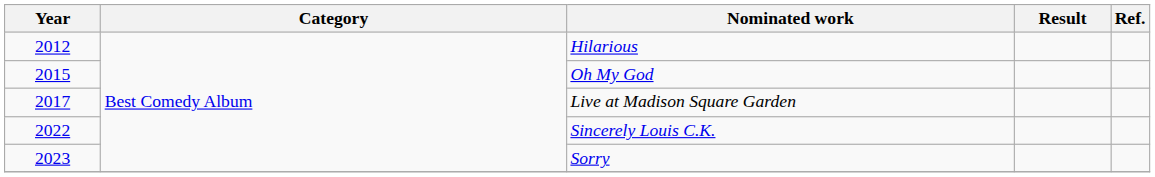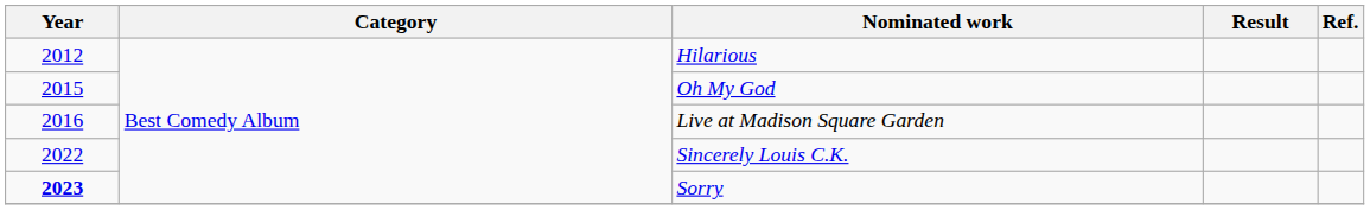Live at Madison Square Garden | Year: 2017 -> 2016
Sorry | Year: normal -> bold
